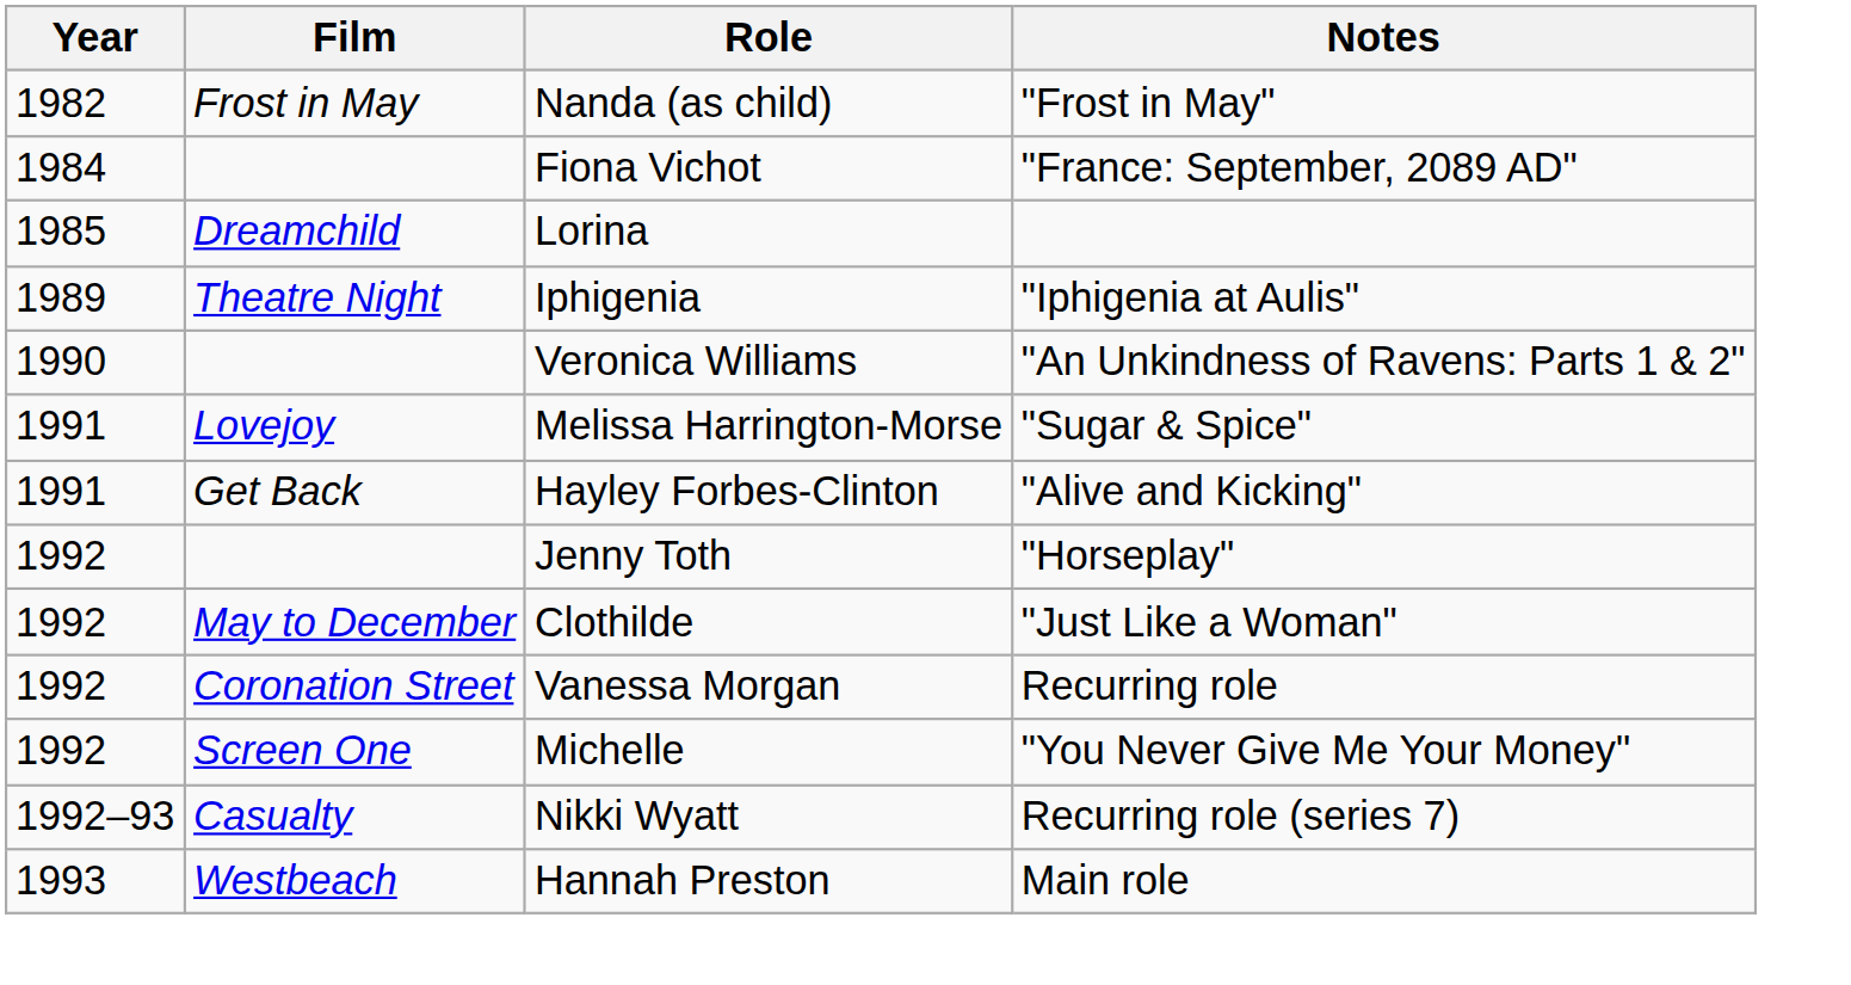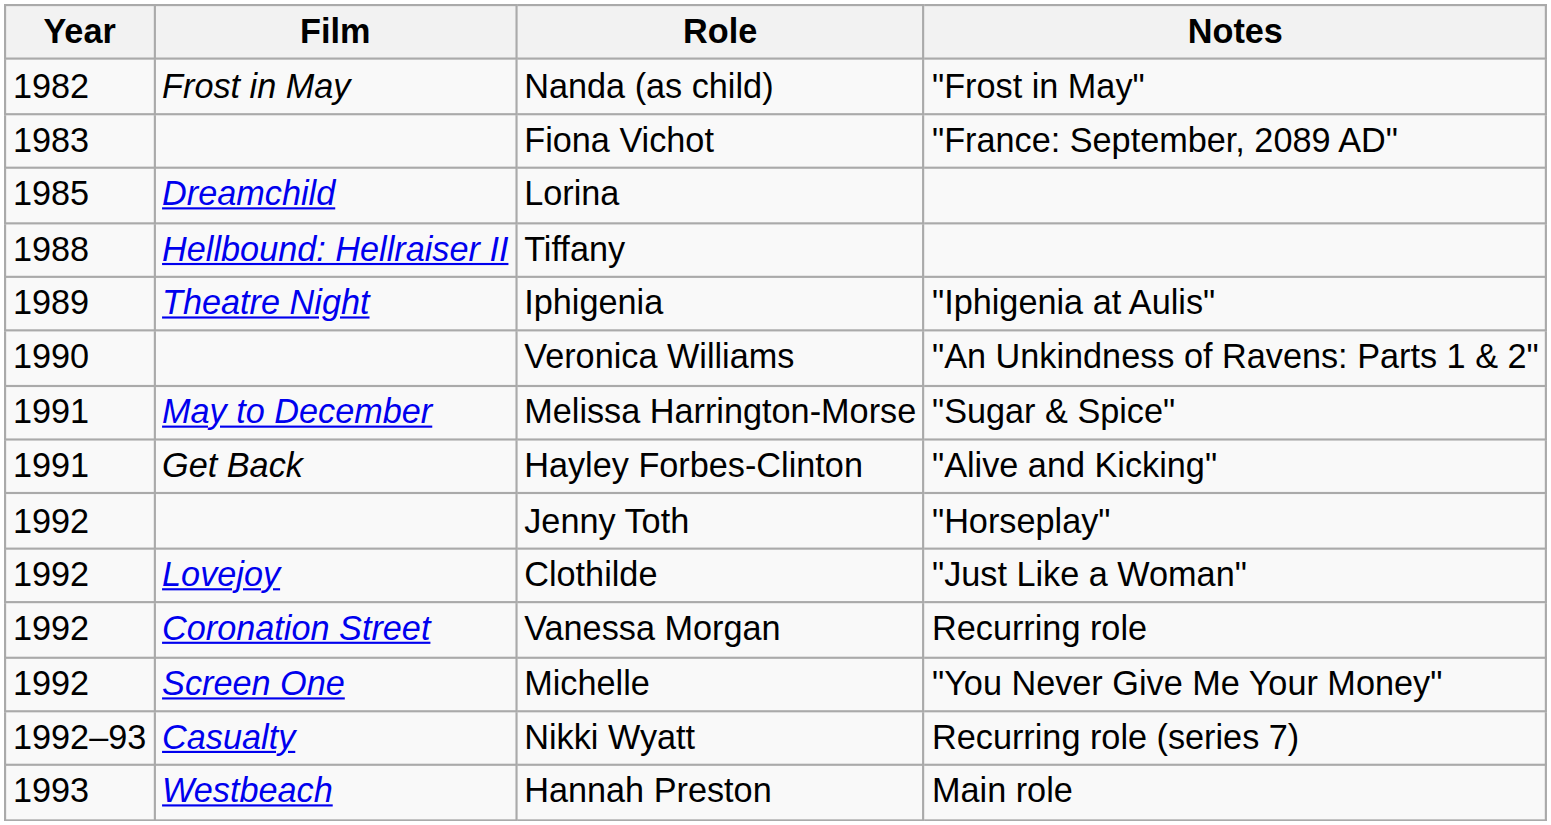Fiona Vichot | Year: 1984 -> 1983
+ row: 1988 | Hellbound: Hellraiser II | Tiffany
Melissa Harrington-Morse | Film: Lovejoy -> May to December
Clothilde | Film: May to December -> Lovejoy
